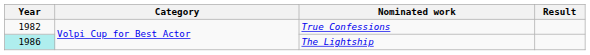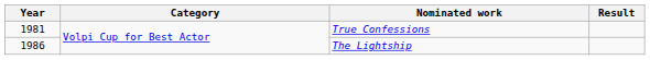True Confessions | Year: 1982 -> 1981
The Lightship | Year: paleturquoise background -> no background
